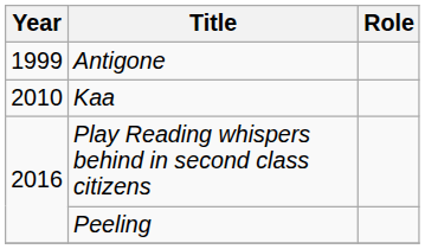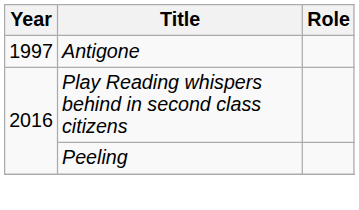Antigone | Year: 1999 -> 1997
- row: 2010 | Kaa
